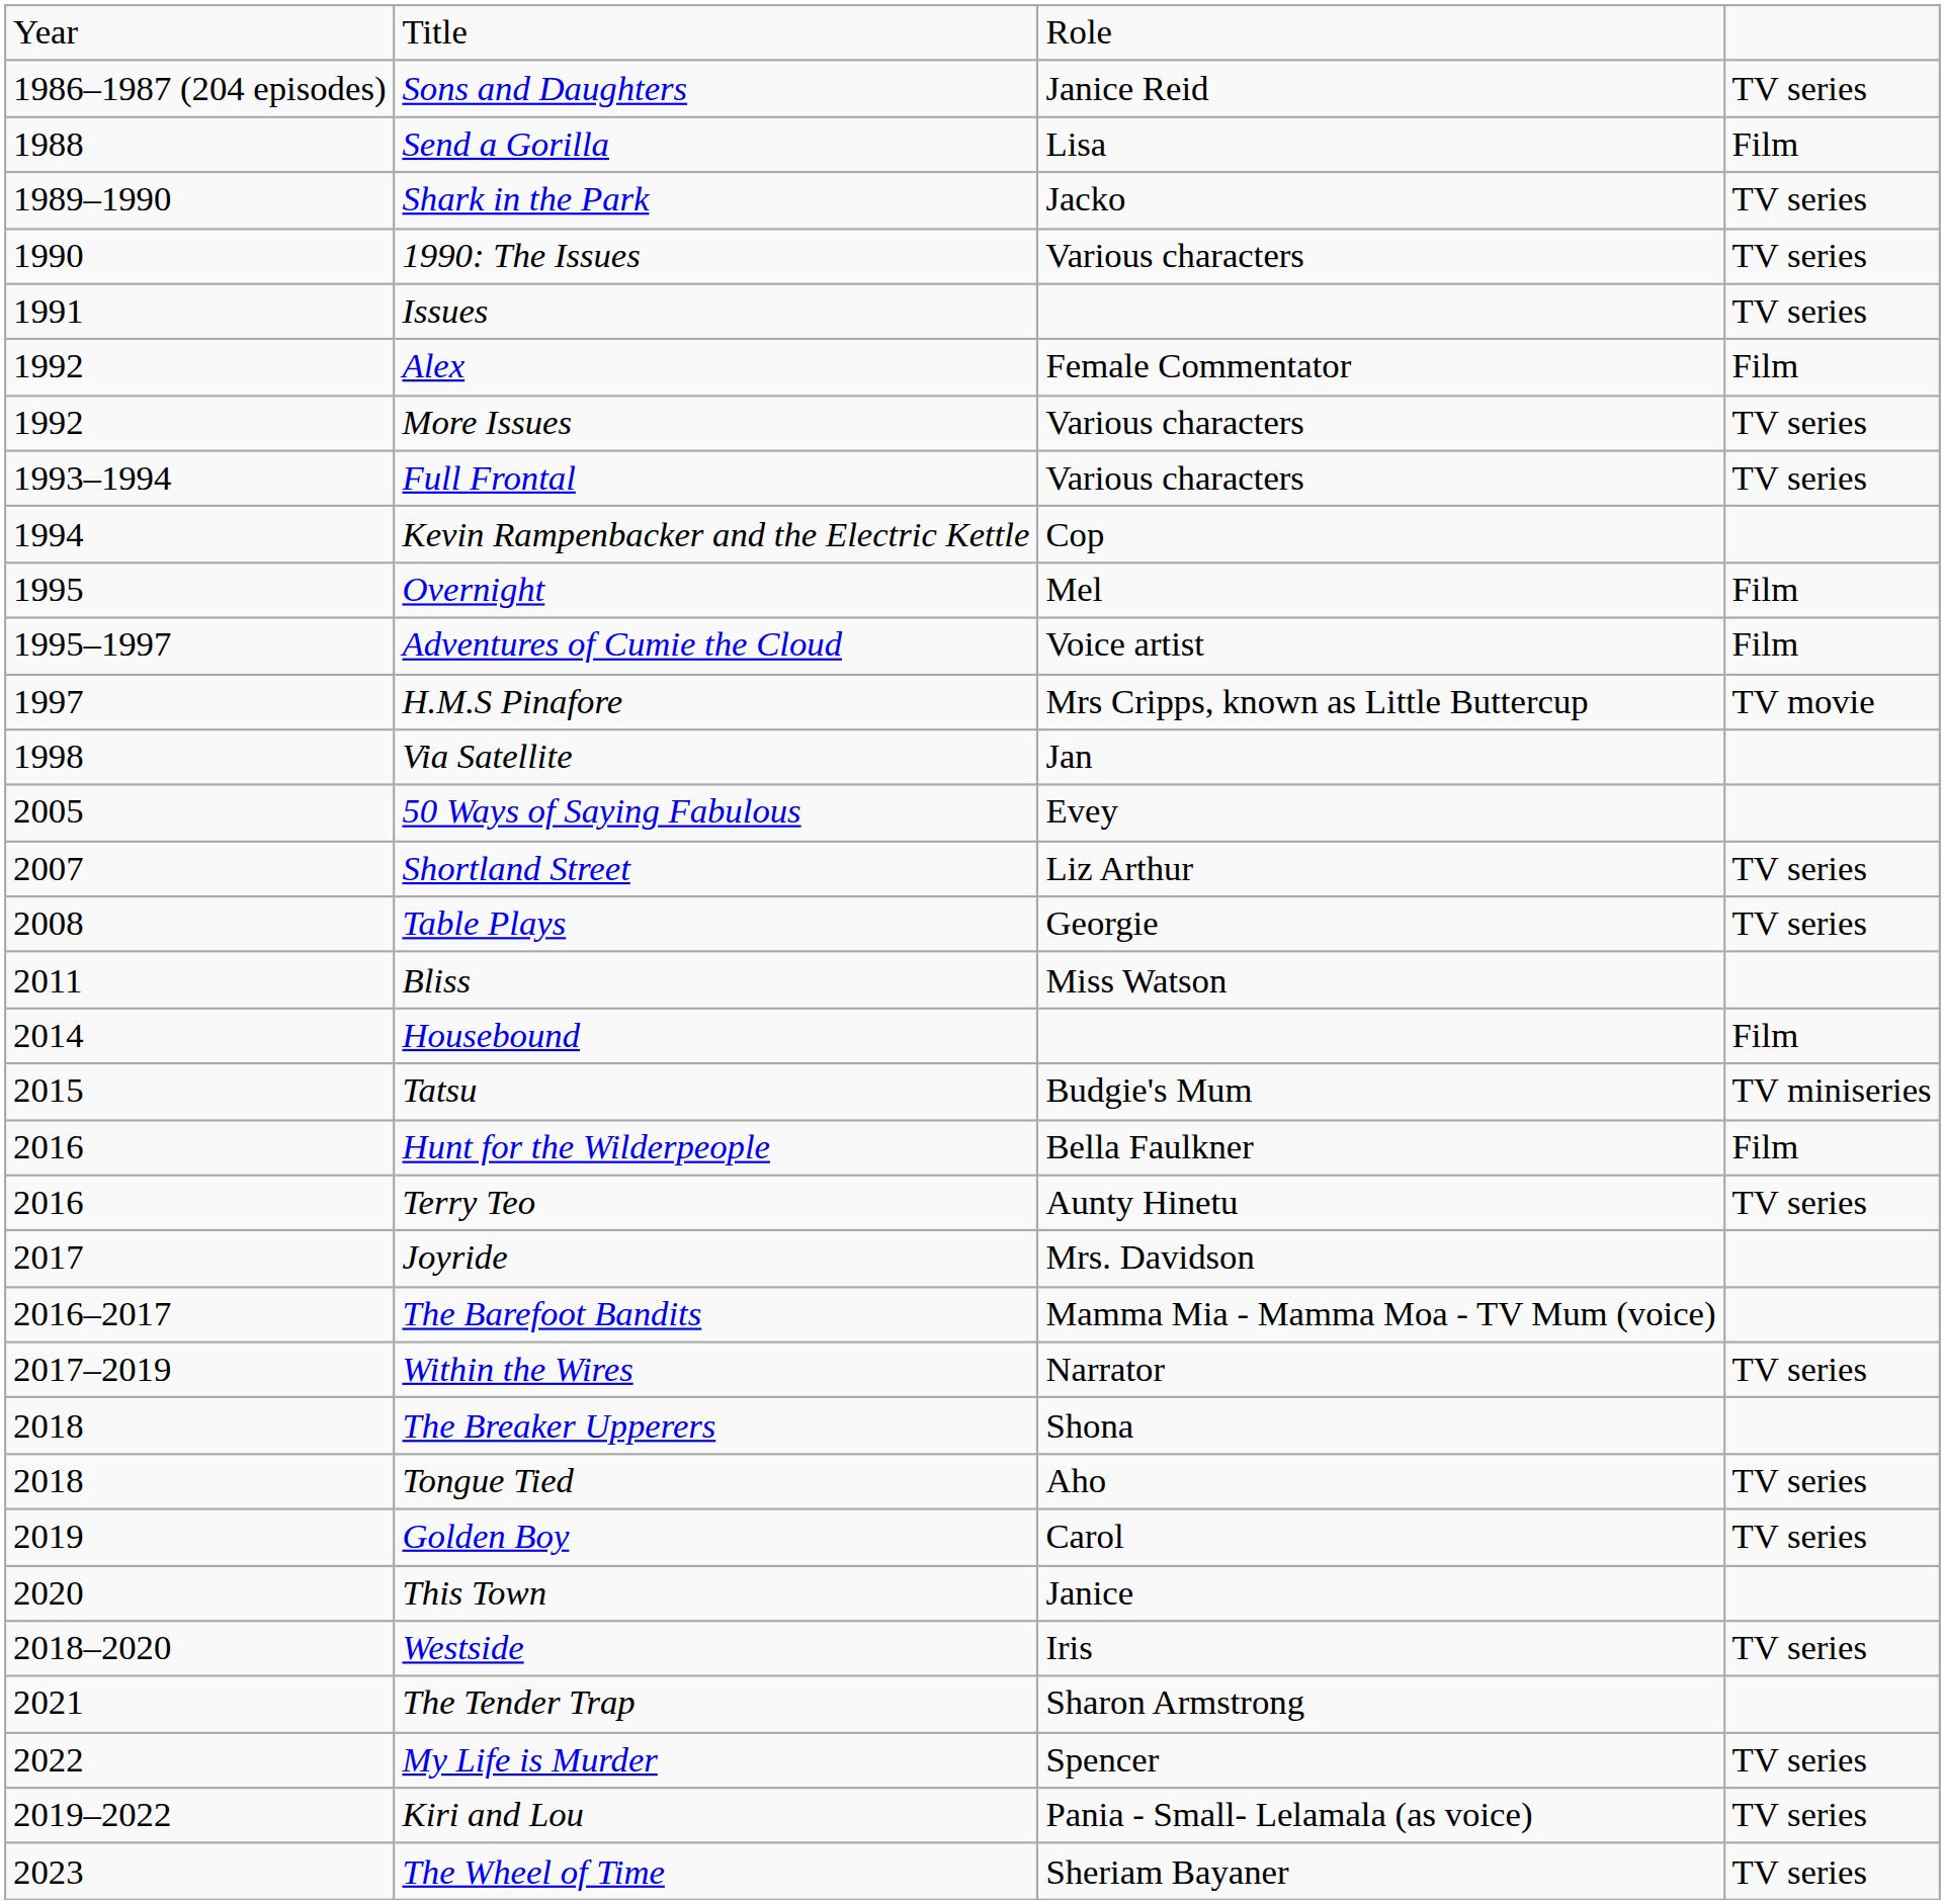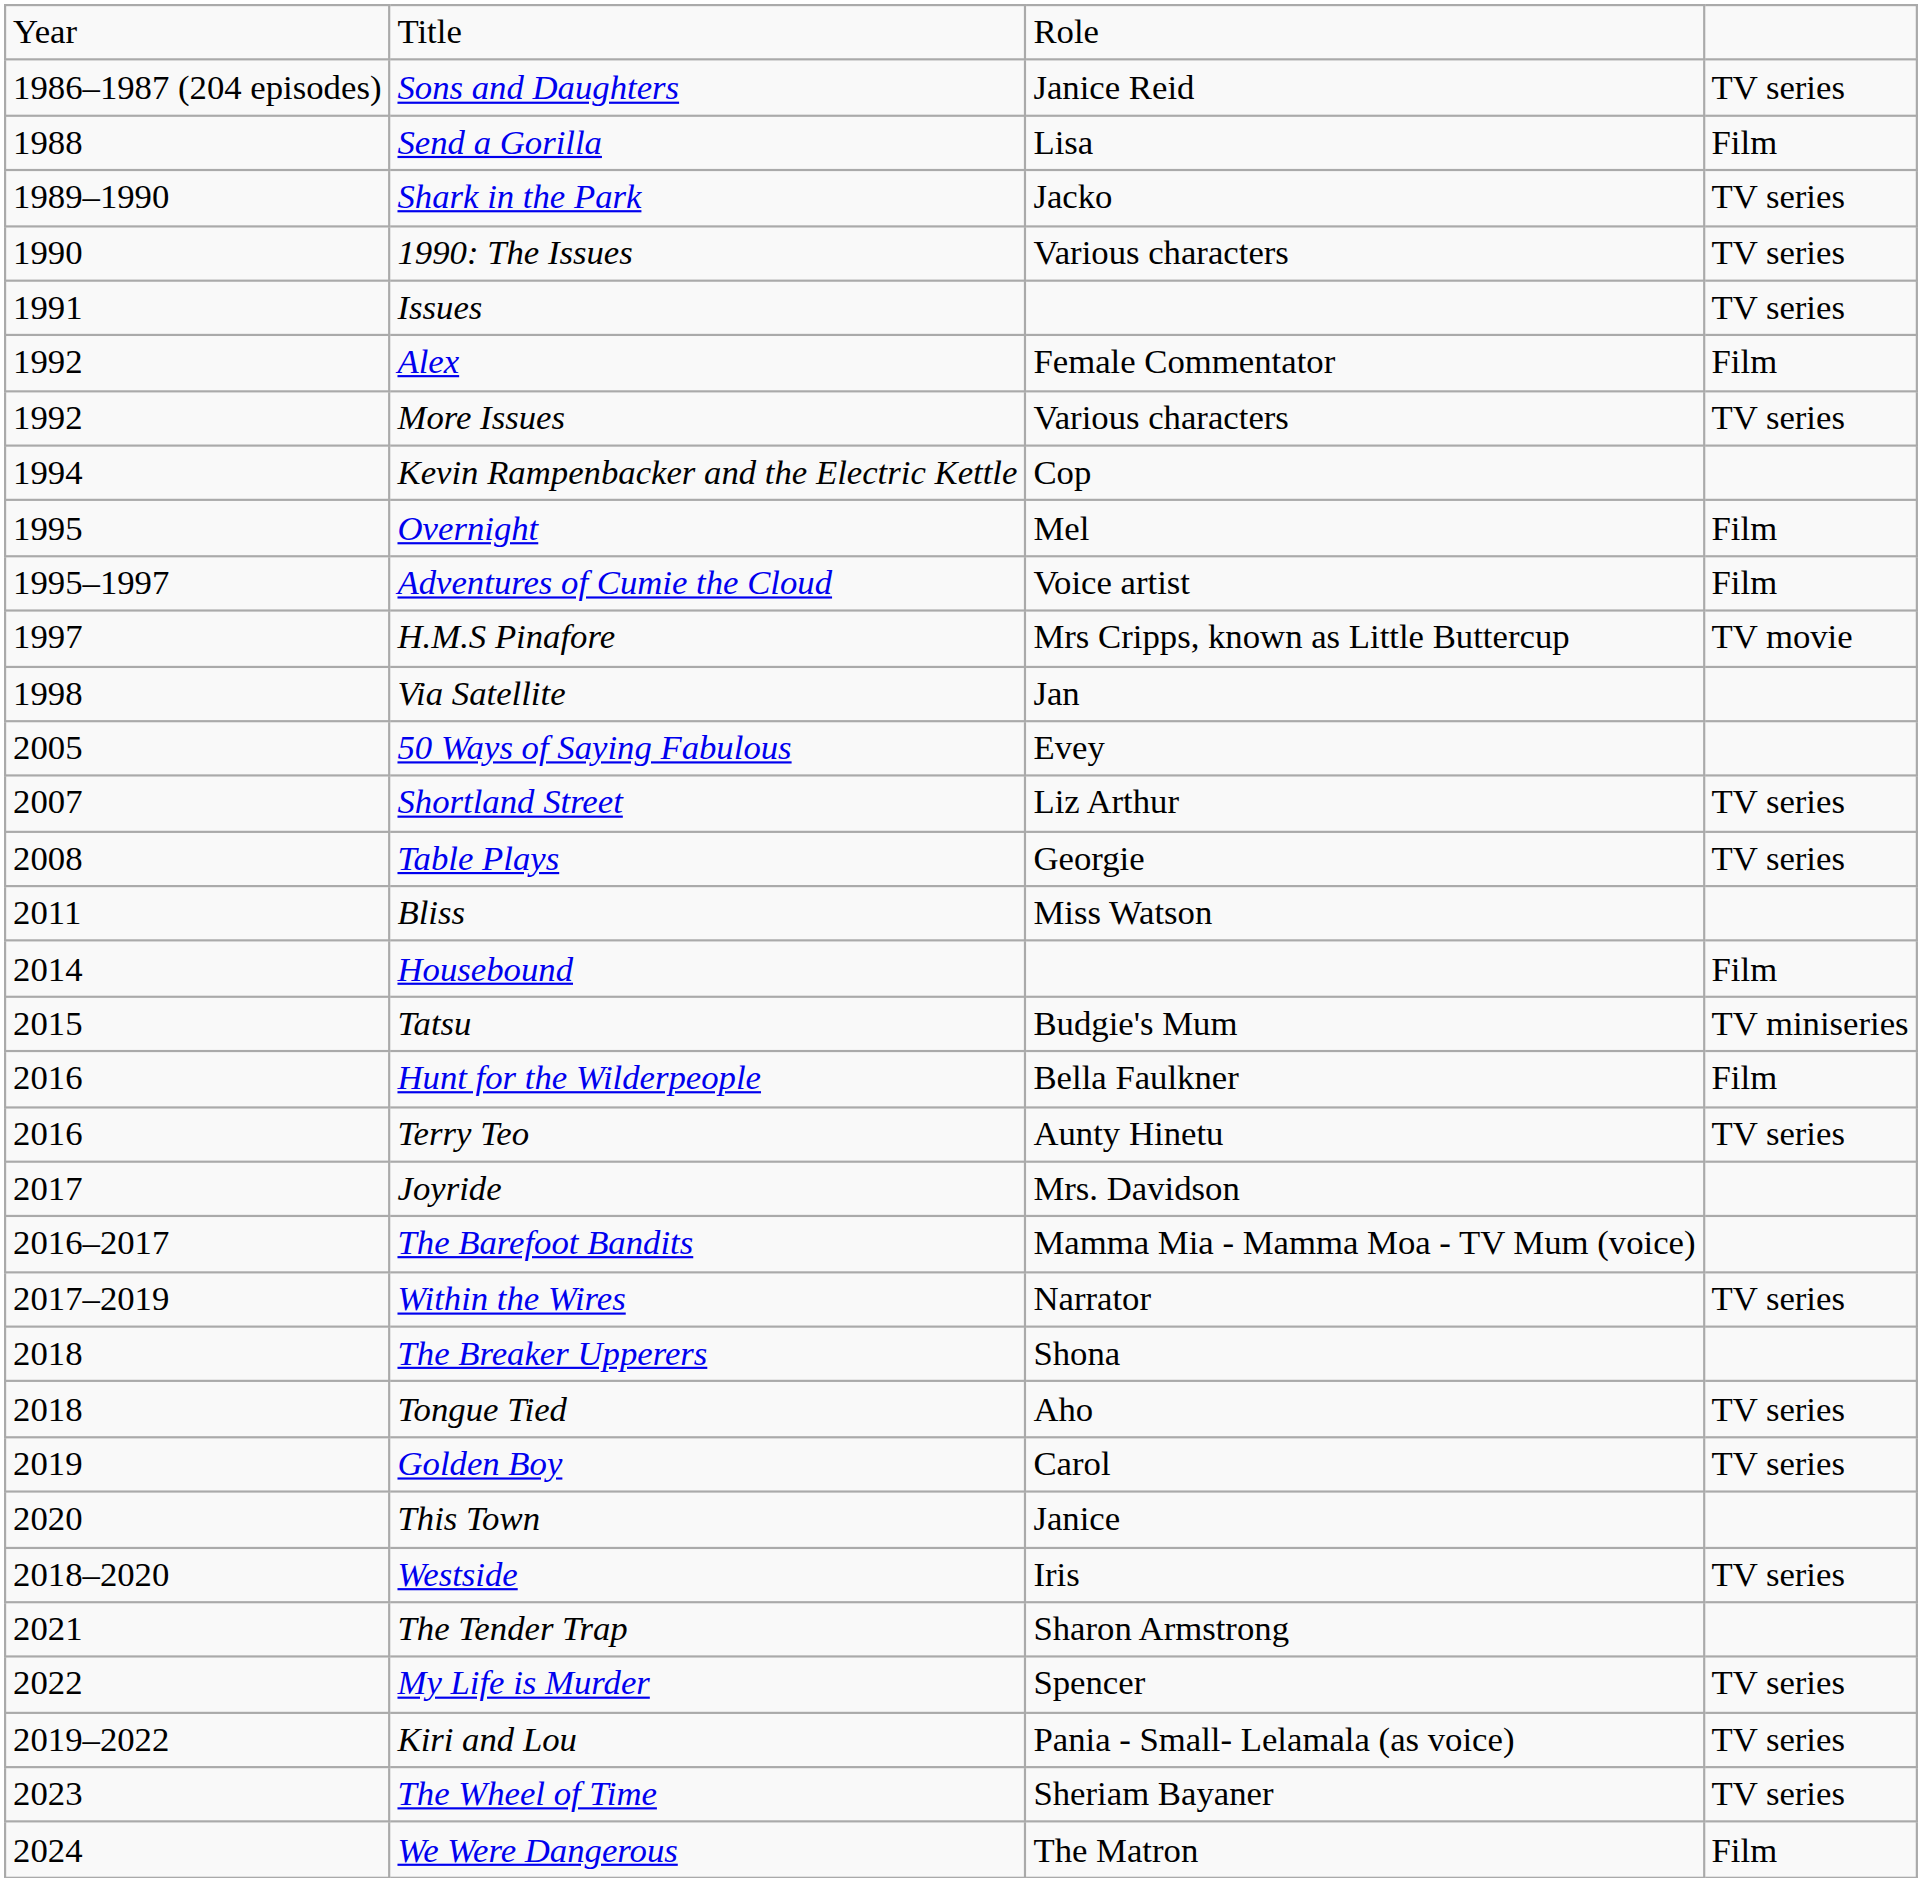- row: 1993–1994 | Full Frontal | Various characters | TV series
+ row: 2024 | We Were Dangerous | The Matron | Film
